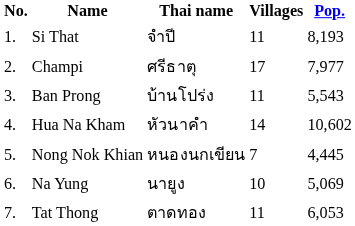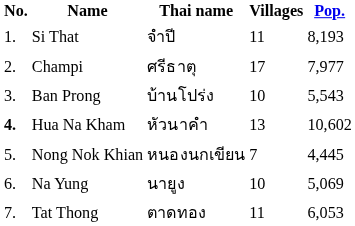Ban Prong | Villages: 11 -> 10
Hua Na Kham | No.: normal -> bold
Hua Na Kham | Villages: 14 -> 13
